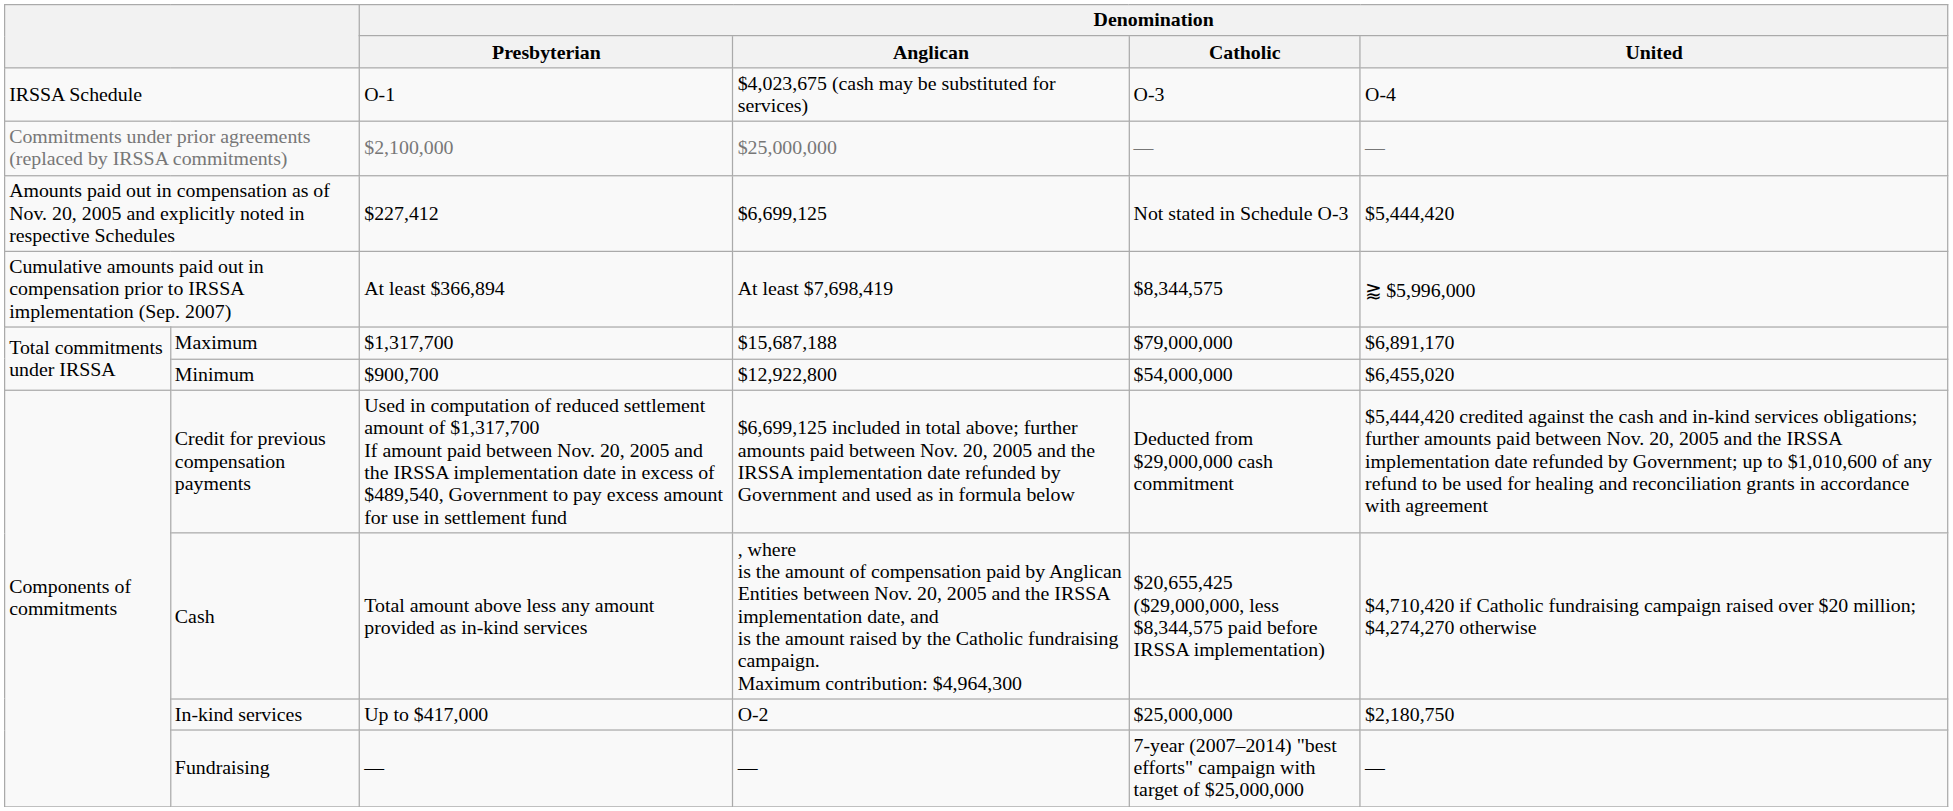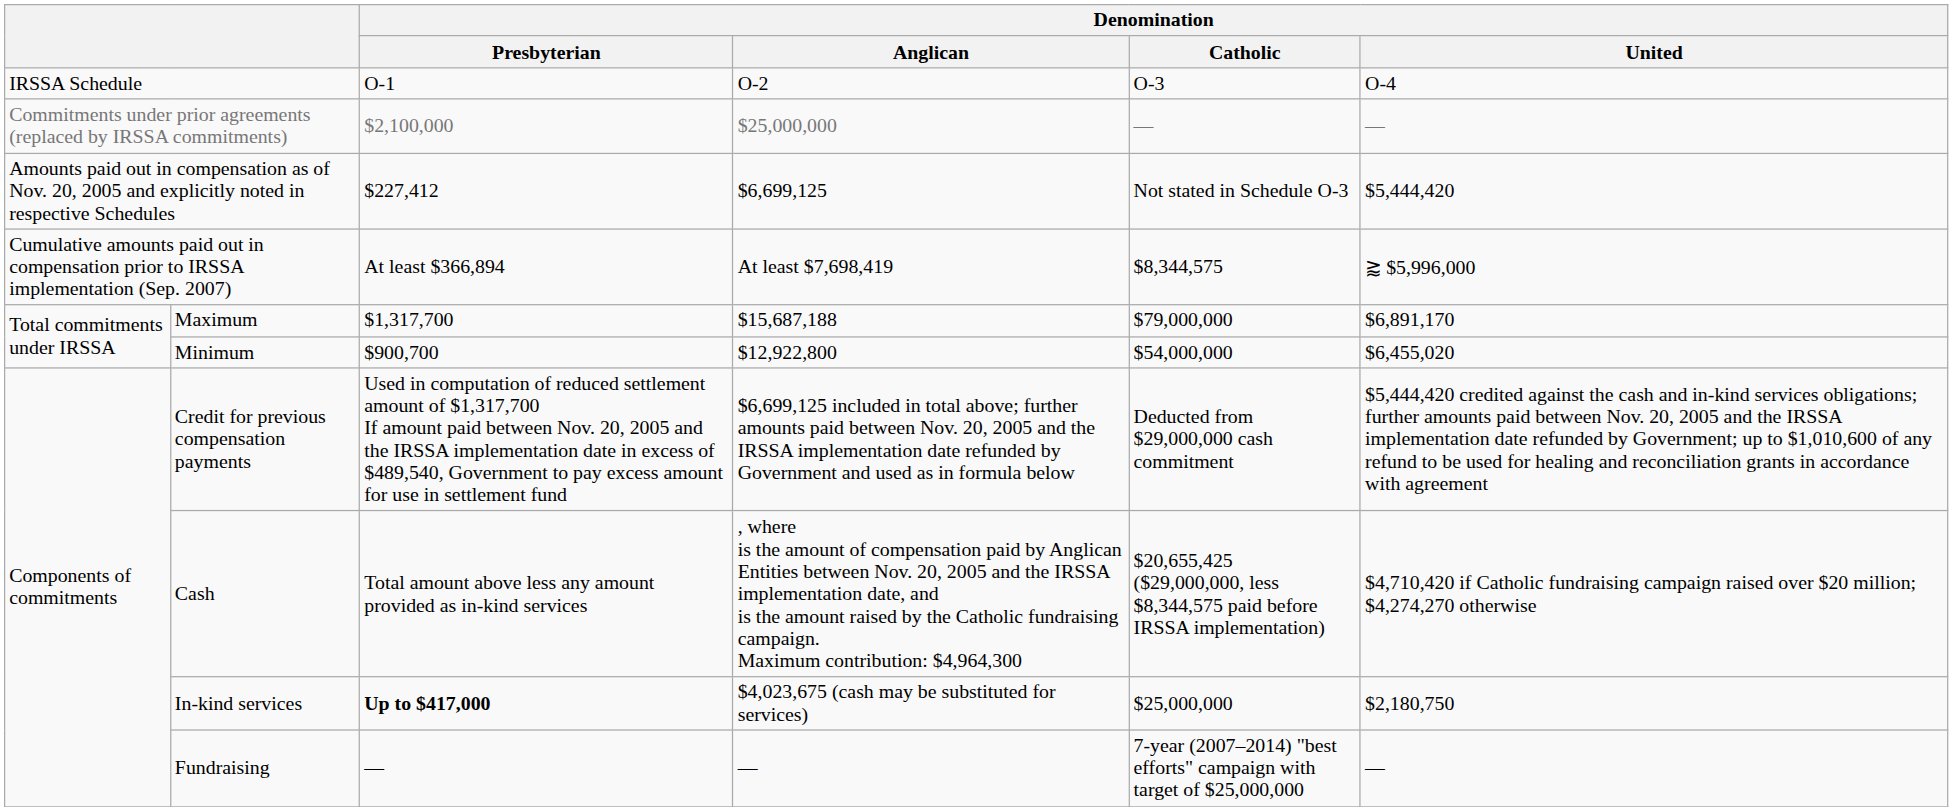IRSSA Schedule | Denomination / Anglican: $4,023,675 (cash may be substituted for services) -> O-2
In-kind services | Denomination / Presbyterian: normal -> bold
In-kind services | Denomination / Anglican: O-2 -> $4,023,675 (cash may be substituted for services)
